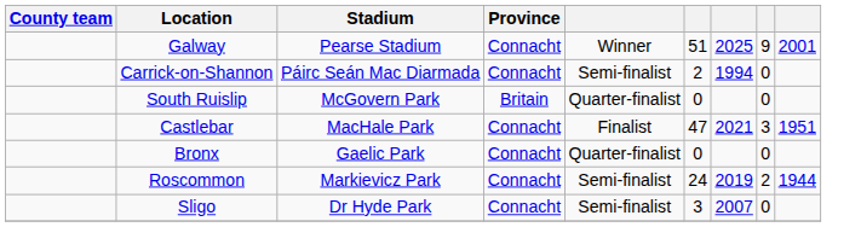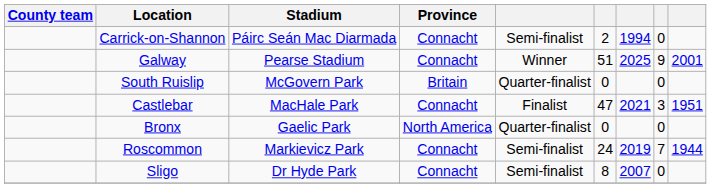rows swapped: Galway <-> Carrick-on-Shannon
Bronx | Province: Connacht -> North America
Roscommon | column 8: 2 -> 7
Sligo | column 6: 3 -> 8
